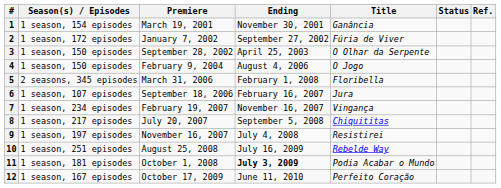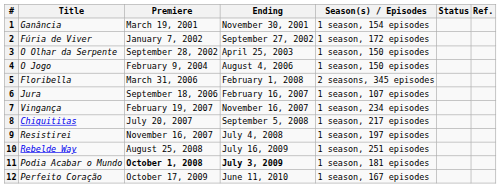columns swapped: Title <-> Season(s) / Episodes
11 | Premiere: normal -> bold
